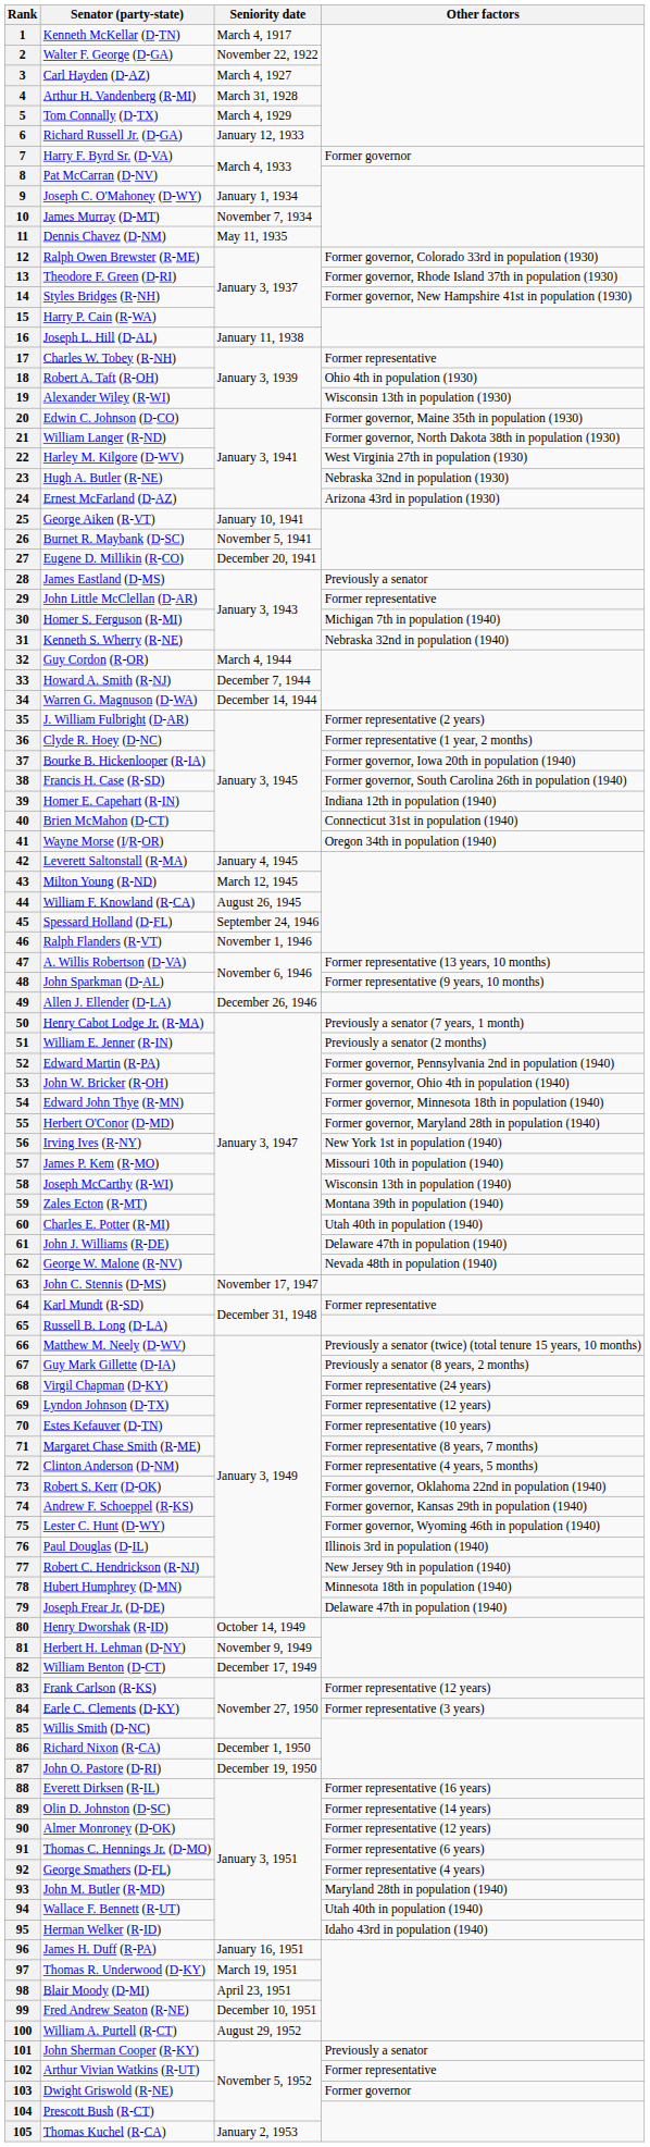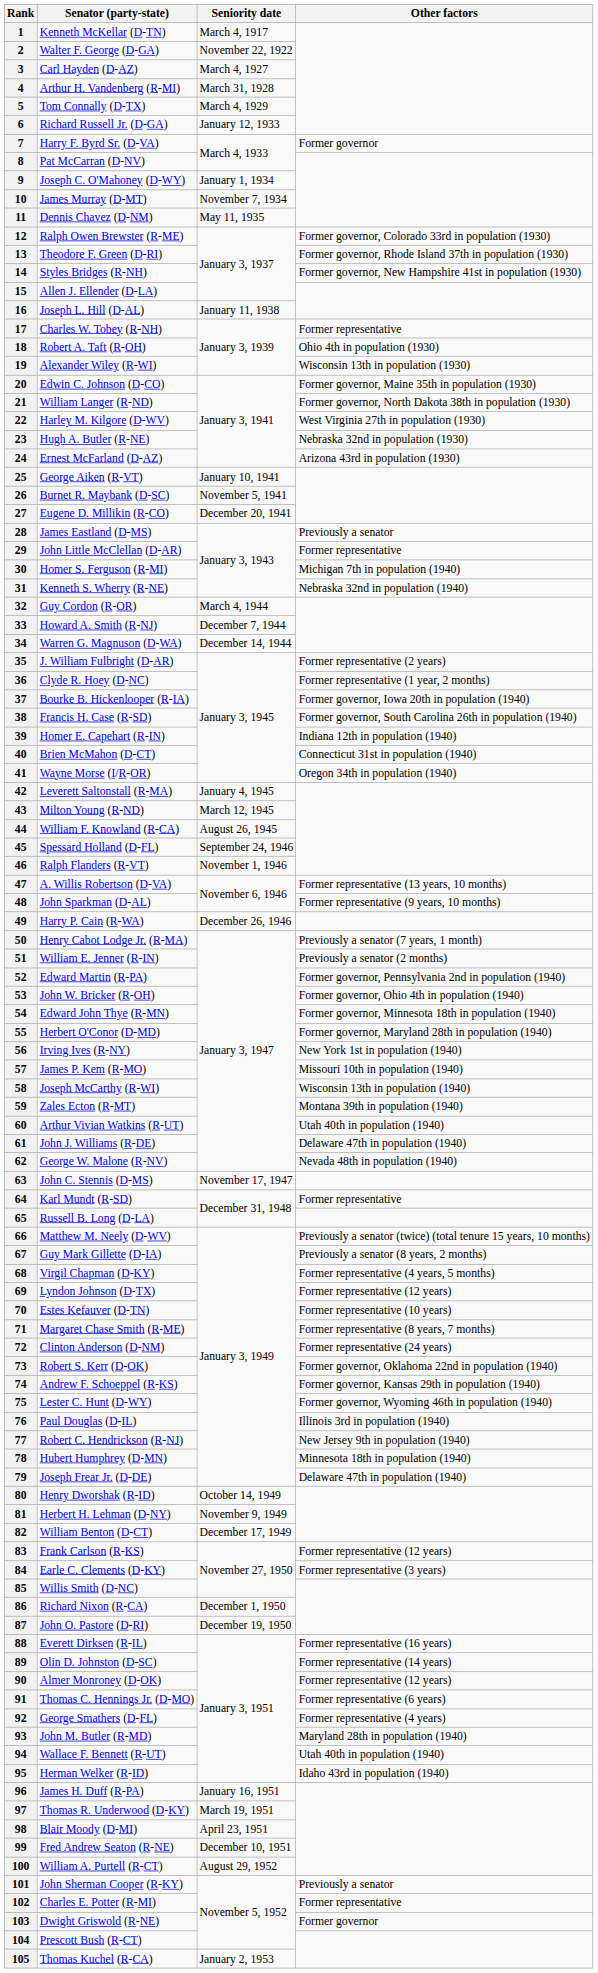15 | Senator (party-state): Harry P. Cain (R-WA) -> Allen J. Ellender (D-LA)
49 | Senator (party-state): Allen J. Ellender (D-LA) -> Harry P. Cain (R-WA)
60 | Senator (party-state): Charles E. Potter (R-MI) -> Arthur Vivian Watkins (R-UT)
68 | Other factors: Former representative (24 years) -> Former representative (4 years, 5 months)
72 | Other factors: Former representative (4 years, 5 months) -> Former representative (24 years)
102 | Senator (party-state): Arthur Vivian Watkins (R-UT) -> Charles E. Potter (R-MI)
